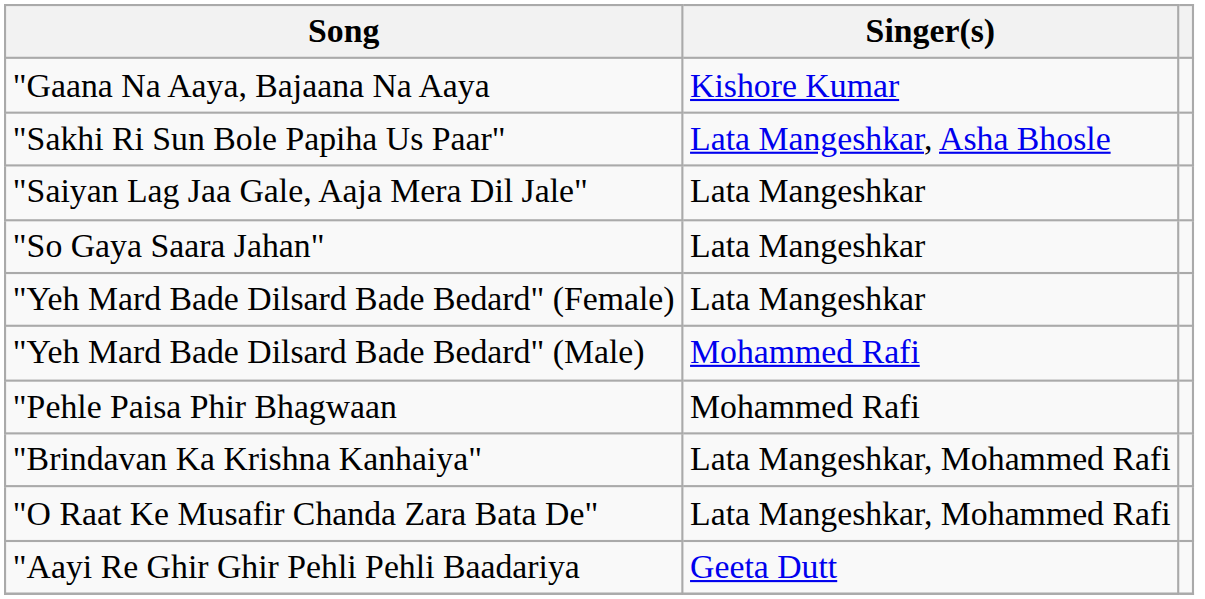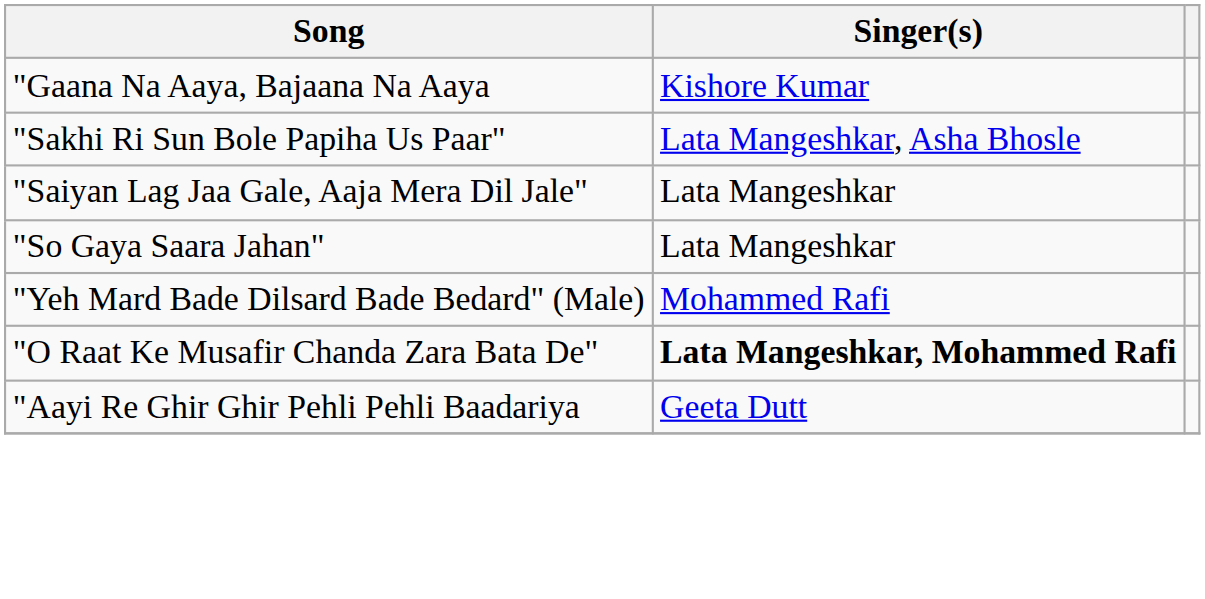- row: "Yeh Mard Bade Dilsard Bade Bedard" (Female) | Lata Mangeshkar
- row: "Pehle Paisa Phir Bhagwaan | Mohammed Rafi
- row: "Brindavan Ka Krishna Kanhaiya" | Lata Mangeshkar, Mohammed Rafi
"O Raat Ke Musafir Chanda Zara Bata De" | Singer(s): normal -> bold
